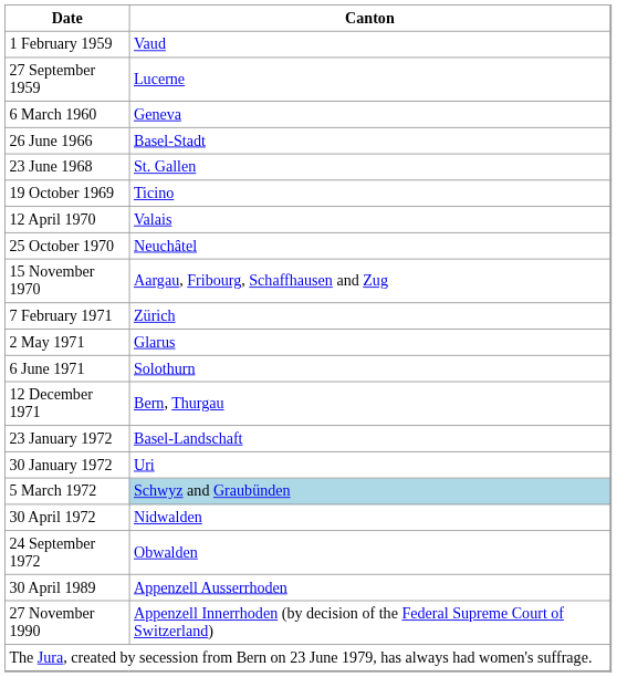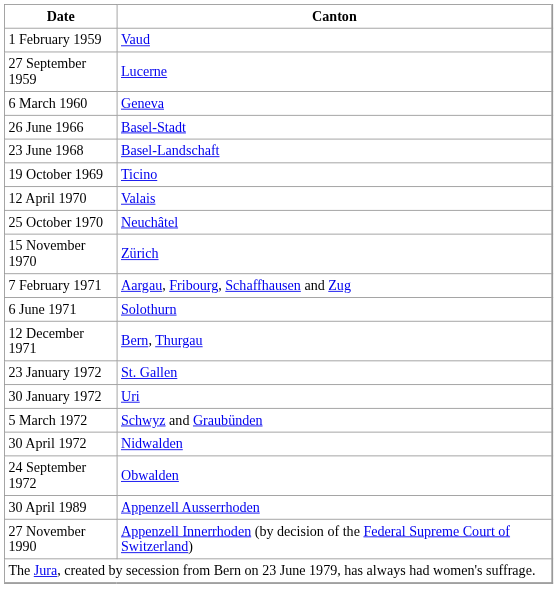23 June 1968 | Canton: St. Gallen -> Basel-Landschaft
15 November 1970 | Canton: Aargau, Fribourg, Schaffhausen and Zug -> Zürich
7 February 1971 | Canton: Zürich -> Aargau, Fribourg, Schaffhausen and Zug
- row: 2 May 1971 | Glarus
23 January 1972 | Canton: Basel-Landschaft -> St. Gallen
5 March 1972 | Canton: lightblue background -> no background
